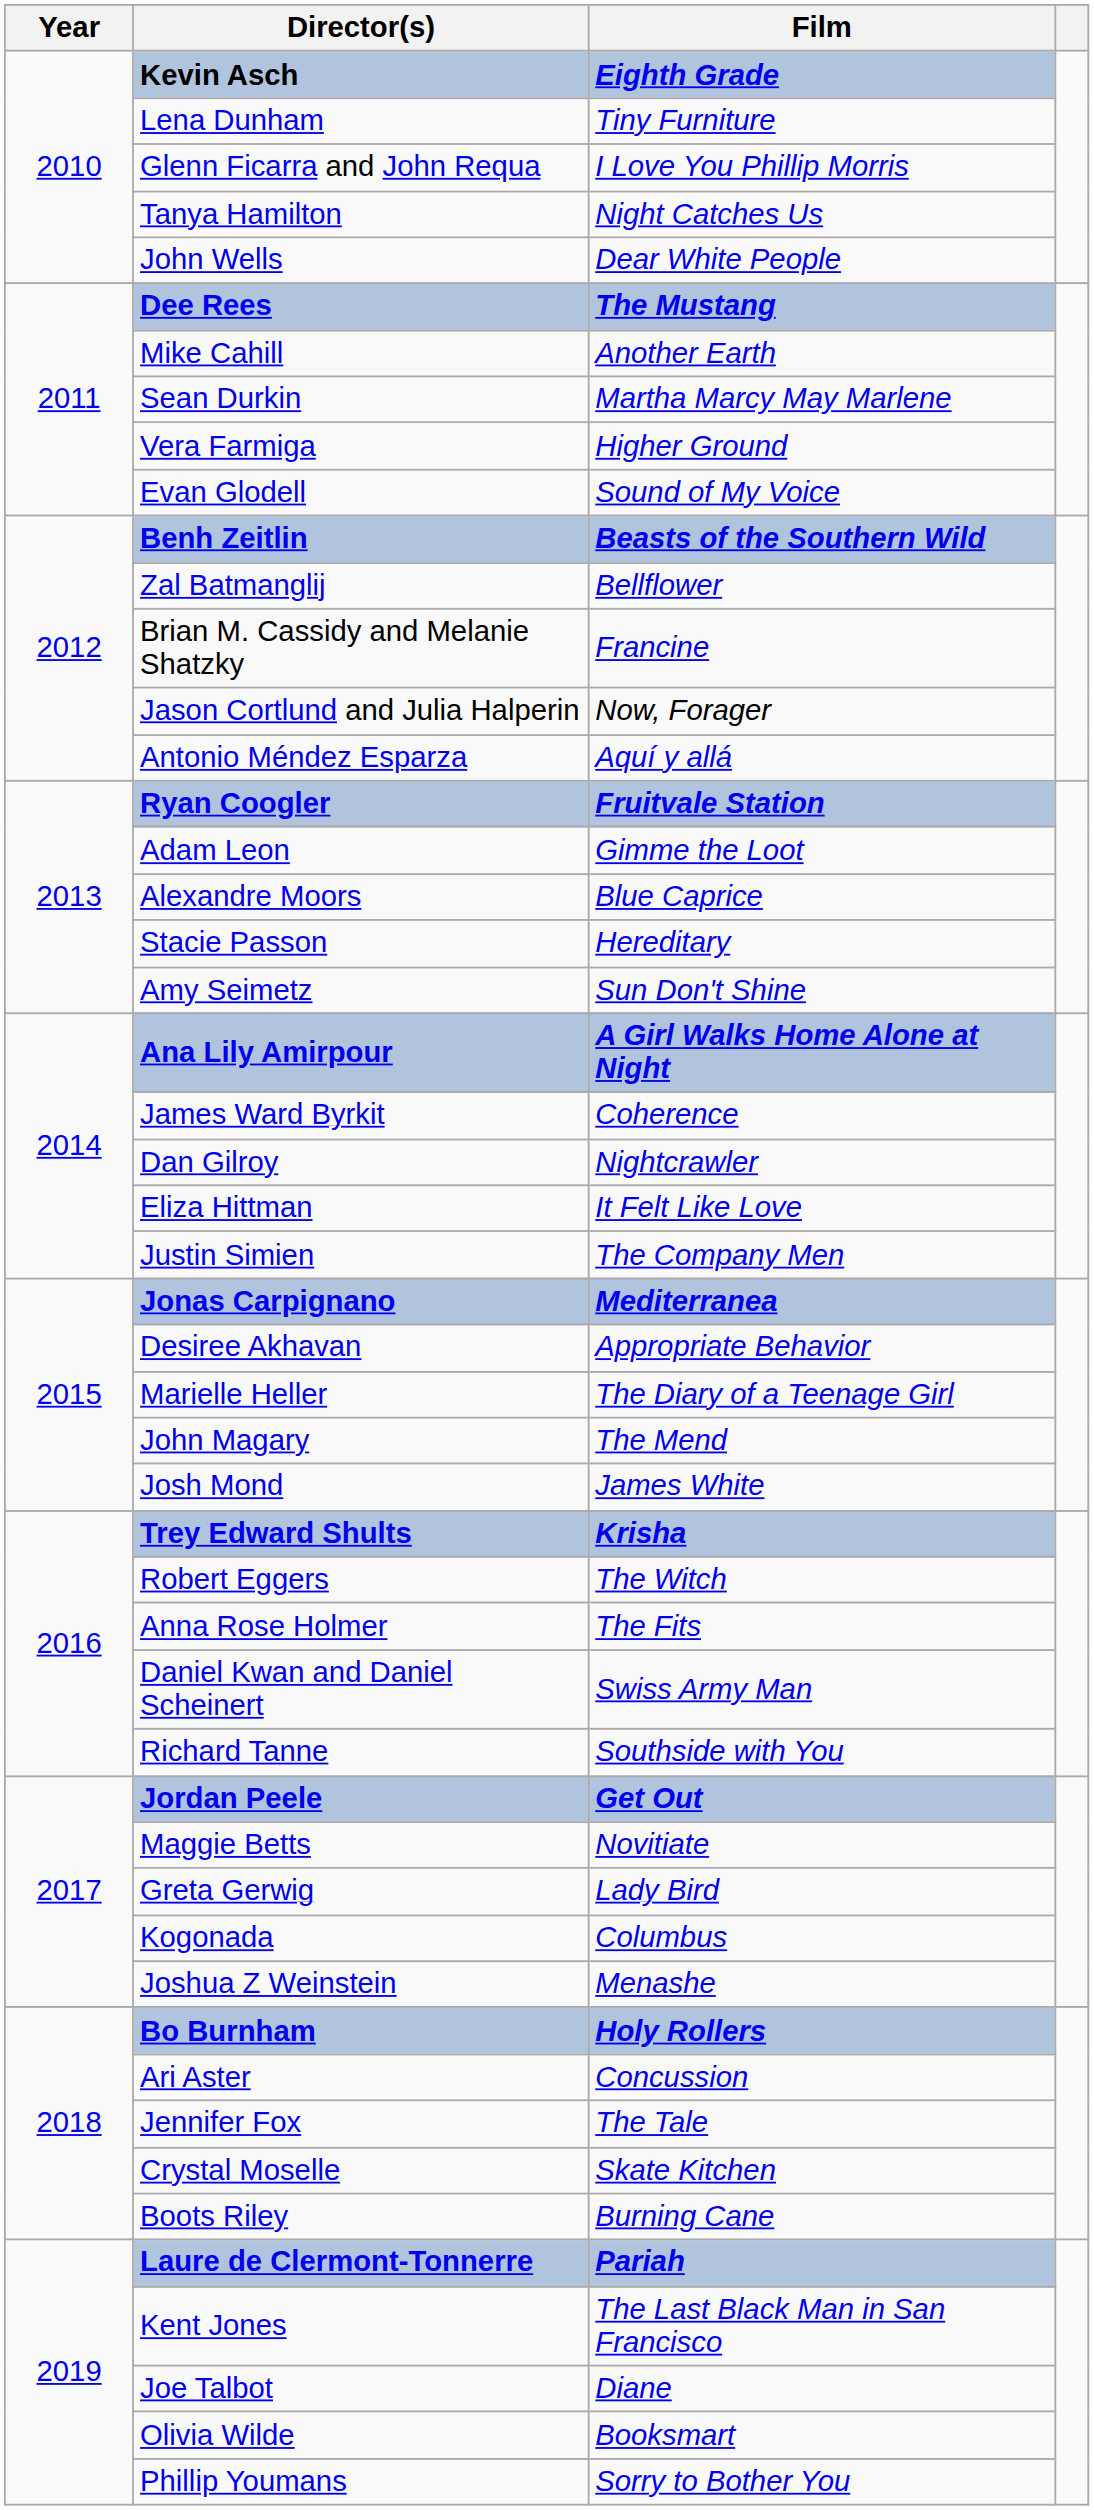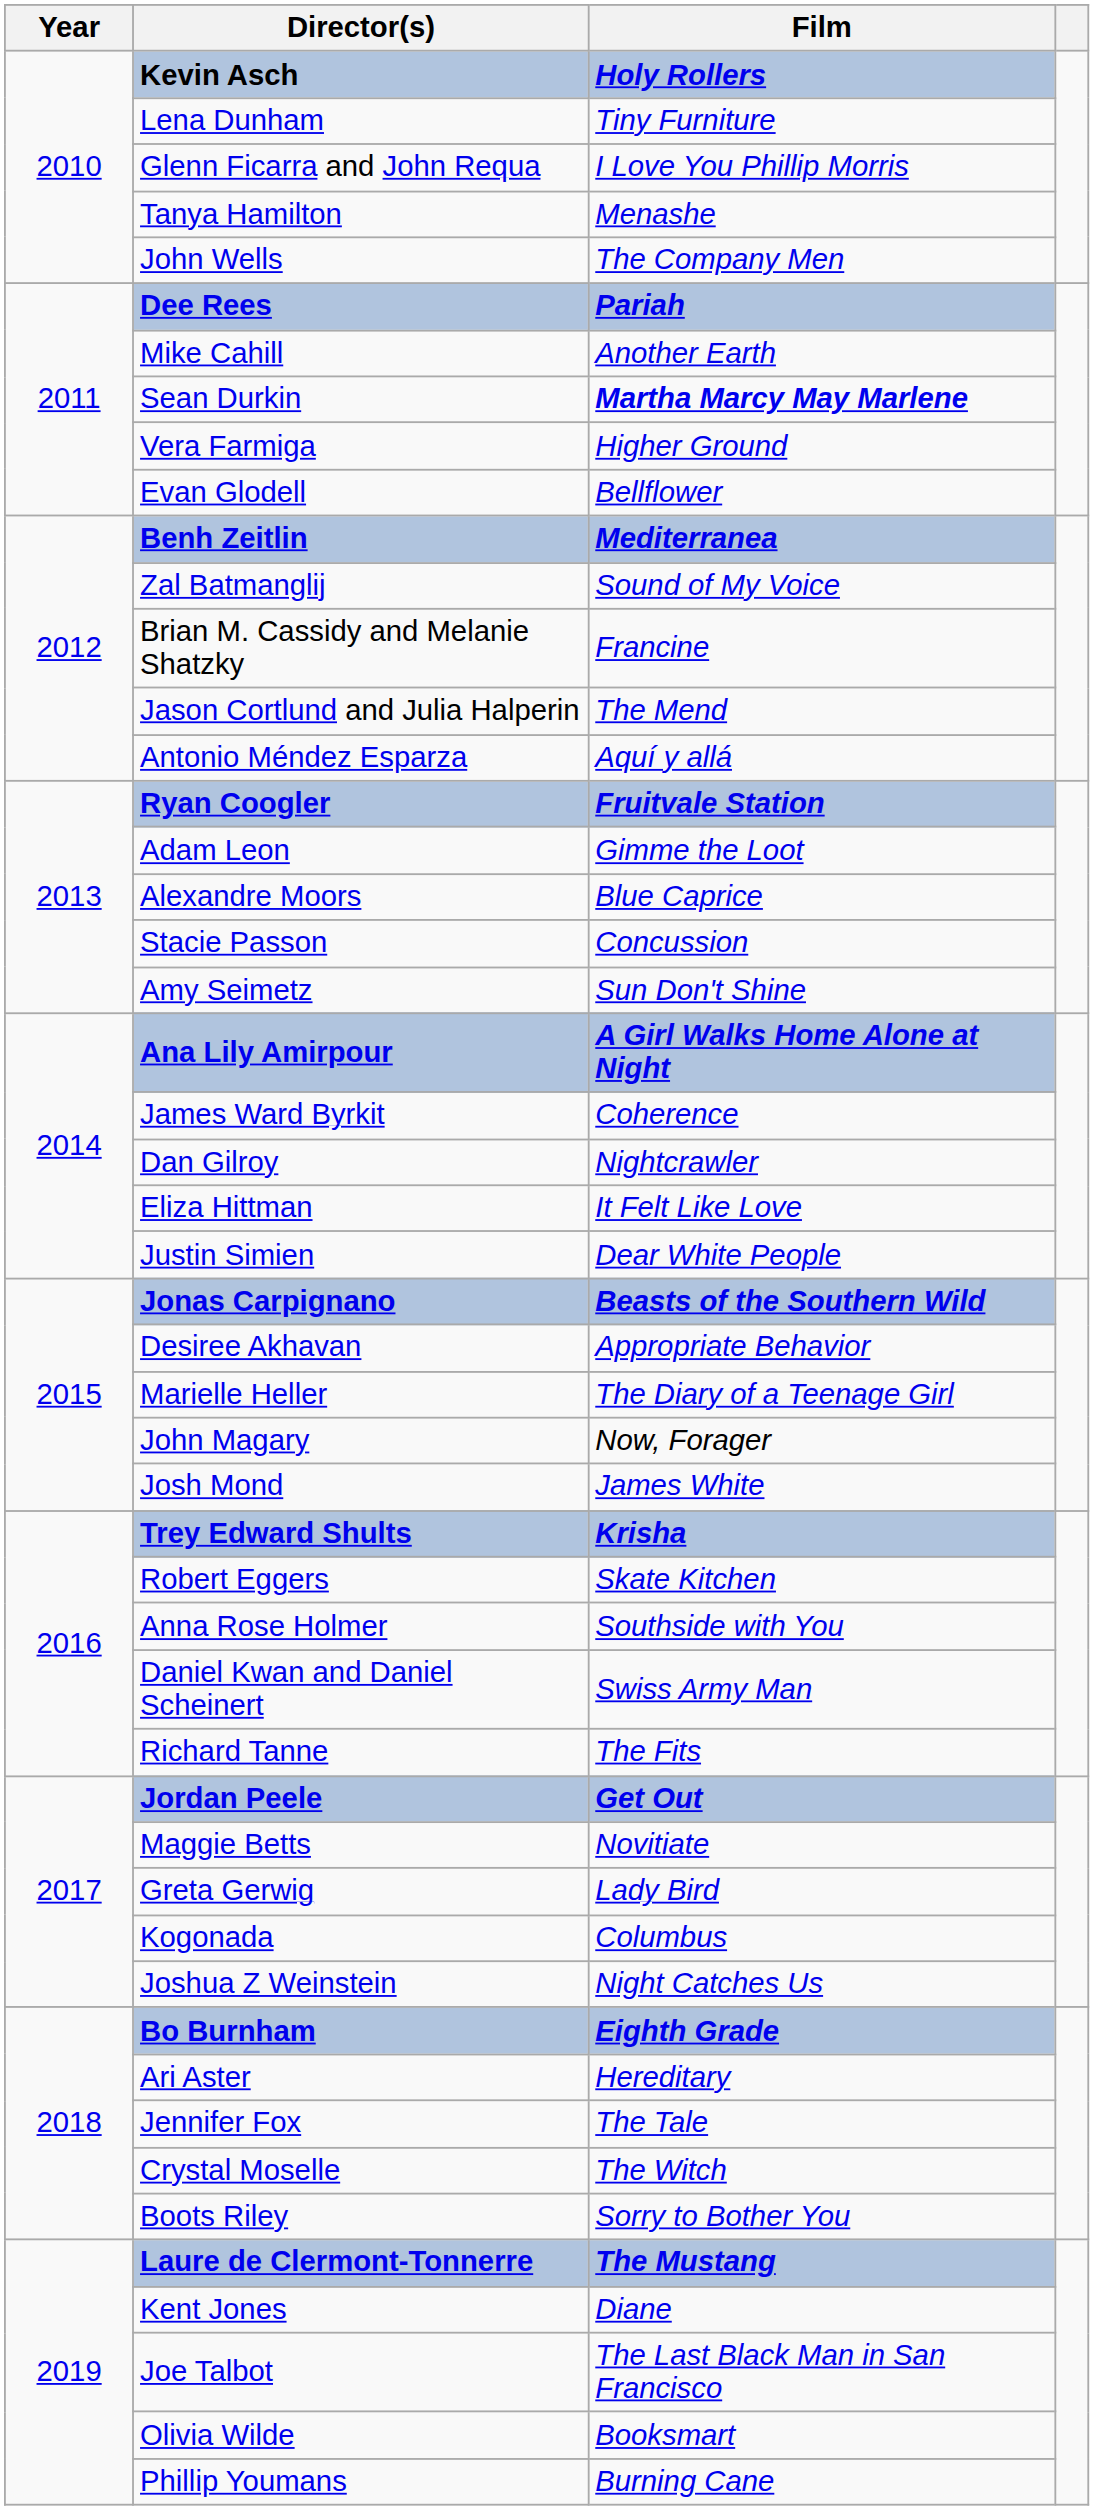Kevin Asch | Film: Eighth Grade -> Holy Rollers
Tanya Hamilton | Film: Night Catches Us -> Menashe
John Wells | Film: Dear White People -> The Company Men
Dee Rees | Film: The Mustang -> Pariah
Sean Durkin | Film: normal -> bold
Evan Glodell | Film: Sound of My Voice -> Bellflower
Benh Zeitlin | Film: Beasts of the Southern Wild -> Mediterranea
Zal Batmanglij | Film: Bellflower -> Sound of My Voice
Jason Cortlund and Julia Halperin | Film: Now, Forager -> The Mend
Stacie Passon | Film: Hereditary -> Concussion
Justin Simien | Film: The Company Men -> Dear White People
Jonas Carpignano | Film: Mediterranea -> Beasts of the Southern Wild
John Magary | Film: The Mend -> Now, Forager
Robert Eggers | Film: The Witch -> Skate Kitchen
Anna Rose Holmer | Film: The Fits -> Southside with You
Richard Tanne | Film: Southside with You -> The Fits
Joshua Z Weinstein | Film: Menashe -> Night Catches Us
Bo Burnham | Film: Holy Rollers -> Eighth Grade
Ari Aster | Film: Concussion -> Hereditary
Crystal Moselle | Film: Skate Kitchen -> The Witch
Boots Riley | Film: Burning Cane -> Sorry to Bother You
Laure de Clermont-Tonnerre | Film: Pariah -> The Mustang
Kent Jones | Film: The Last Black Man in San Francisco -> Diane
Joe Talbot | Film: Diane -> The Last Black Man in San Francisco
Phillip Youmans | Film: Sorry to Bother You -> Burning Cane
